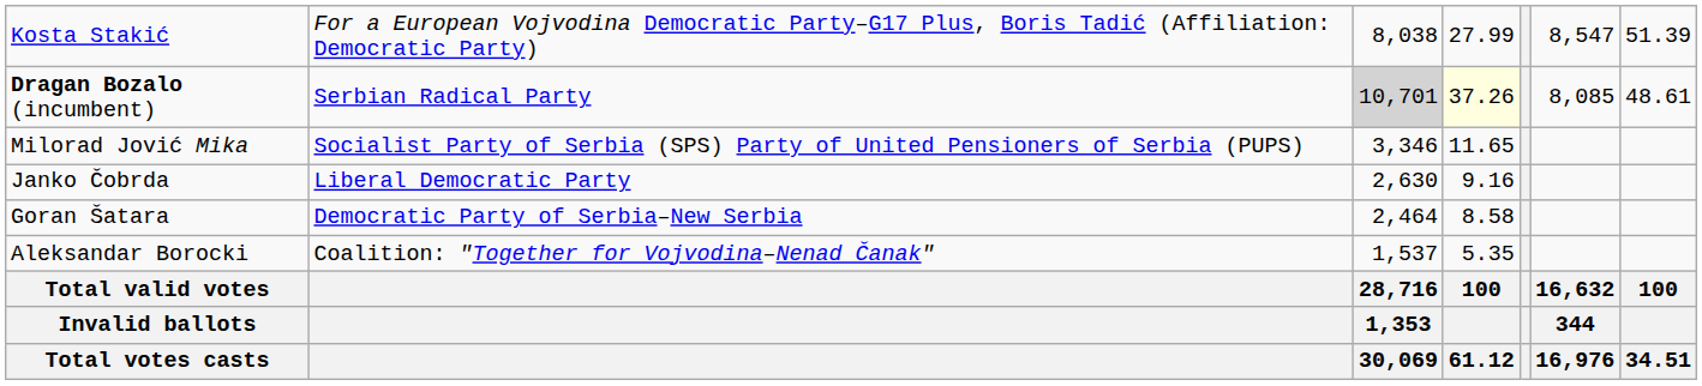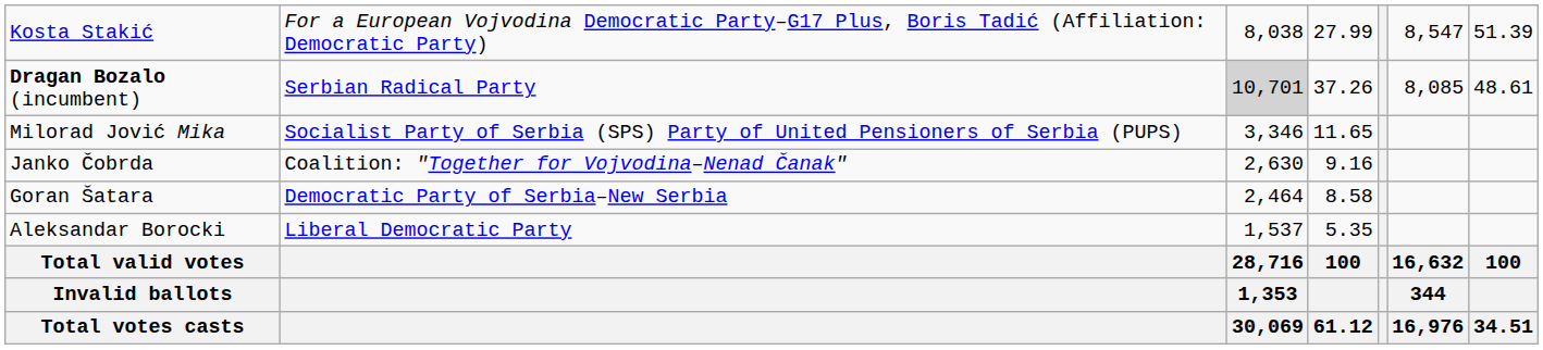Dragan Bozalo (incumbent) | column 4: lightyellow background -> no background
Janko Čobrda | column 2: Liberal Democratic Party -> Coalition: "Together for Vojvodina–Nenad Čanak"
Aleksandar Borocki | column 2: Coalition: "Together for Vojvodina–Nenad Čanak" -> Liberal Democratic Party
